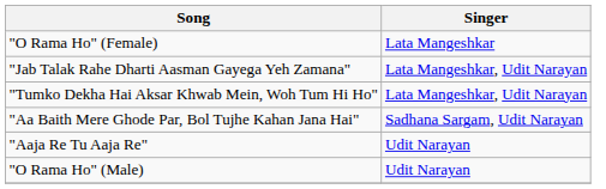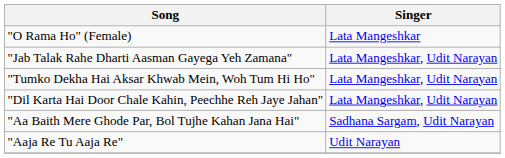+ row: "Dil Karta Hai Door Chale Kahin, Peechhe Reh Jaye Jahan" | Lata Mangeshkar, Udit Narayan
- row: "O Rama Ho" (Male) | Udit Narayan
